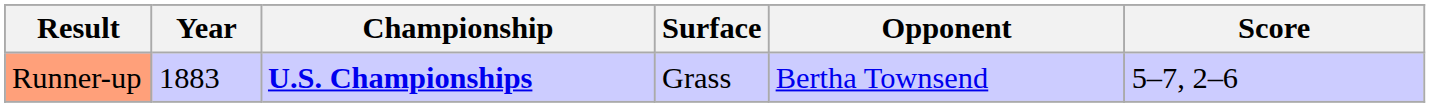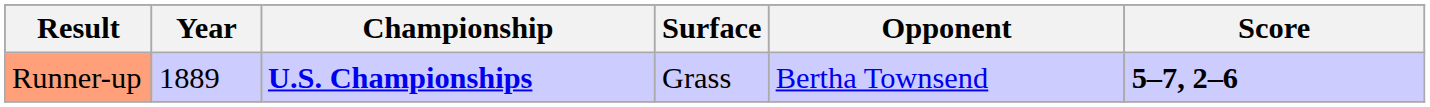Runner-up | Year: 1883 -> 1889
Runner-up | Score: normal -> bold
